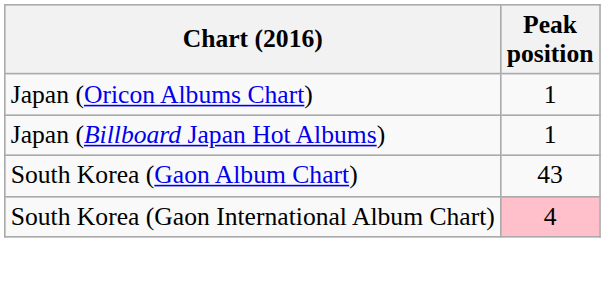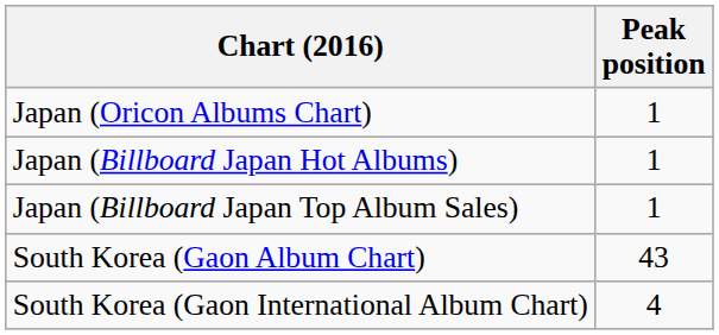+ row: Japan (Billboard Japan Top Album Sales) | 1
South Korea (Gaon International Album Chart) | Peak position: pink background -> no background
